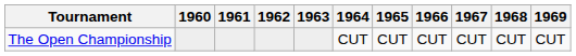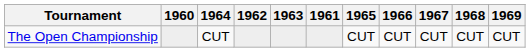columns swapped: 1961 <-> 1964
